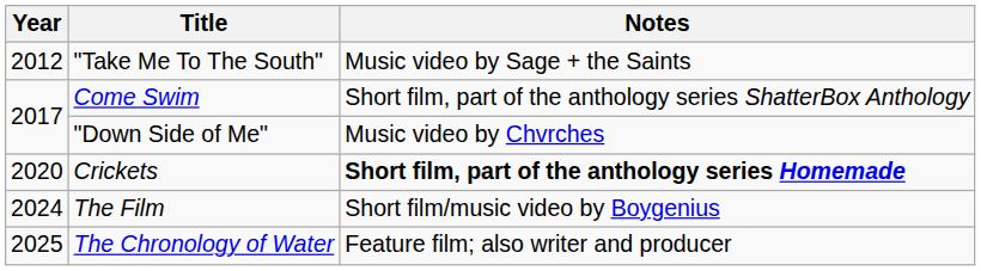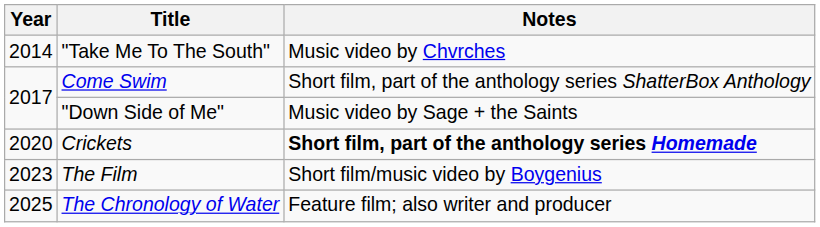"Take Me To The South" | Year: 2012 -> 2014
"Take Me To The South" | Notes: Music video by Sage + the Saints -> Music video by Chvrches
"Down Side of Me" | Notes: Music video by Chvrches -> Music video by Sage + the Saints
The Film | Year: 2024 -> 2023
